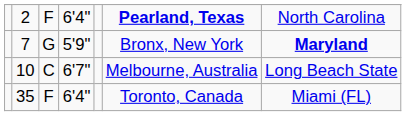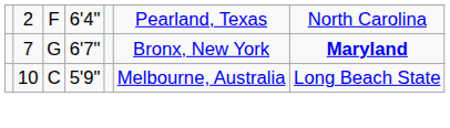2 | column 6: bold -> normal
7 | column 4: 5'9" -> 6'7"
10 | column 4: 6'7" -> 5'9"
- row: 35 | F | 6'4" | Toronto, Canada | Miami (FL)
